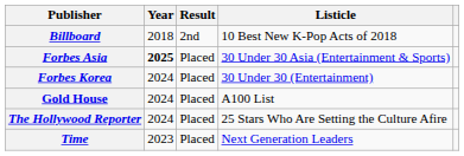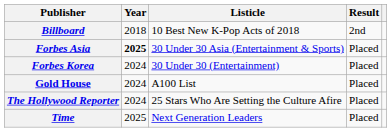columns swapped: Listicle <-> Result
Time | Year: 2023 -> 2025
